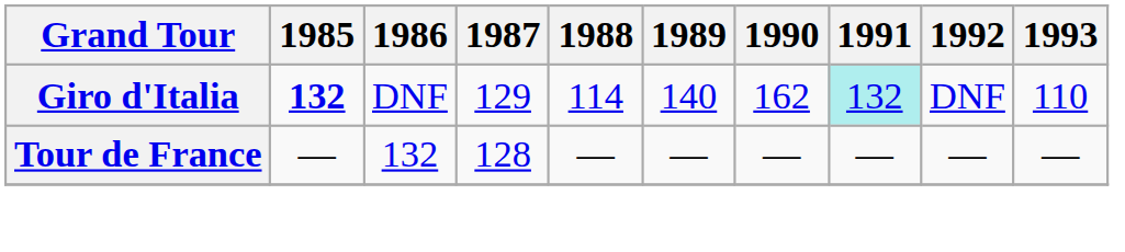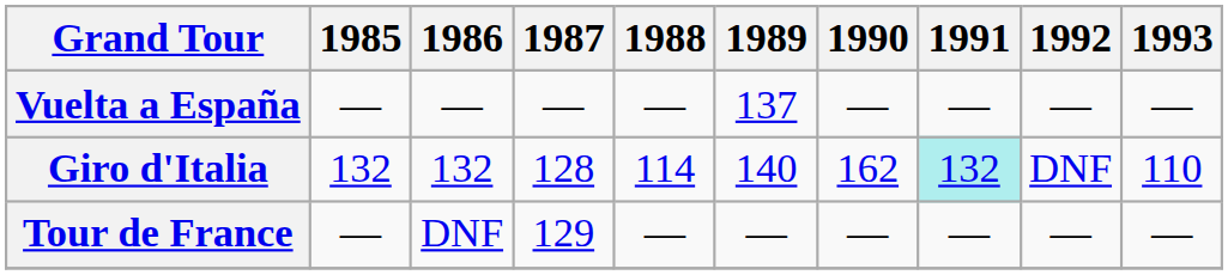+ row: Vuelta a España | — | — | — | — | 137 | — | — | — | —
Giro d'Italia | 1985: bold -> normal
Giro d'Italia | 1986: DNF -> 132
Giro d'Italia | 1987: 129 -> 128
Tour de France | 1986: 132 -> DNF
Tour de France | 1987: 128 -> 129
